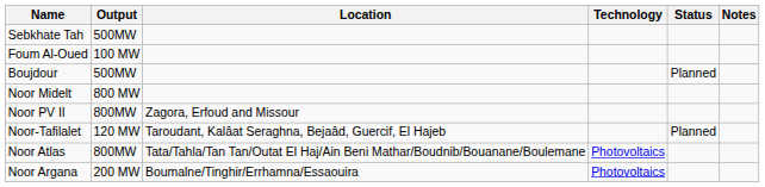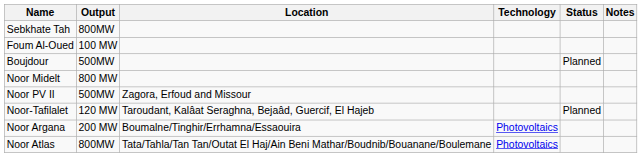Sebkhate Tah | Output: 500MW -> 800MW
Noor PV II | Output: 800MW -> 500MW
rows swapped: Noor Atlas <-> Noor Argana
